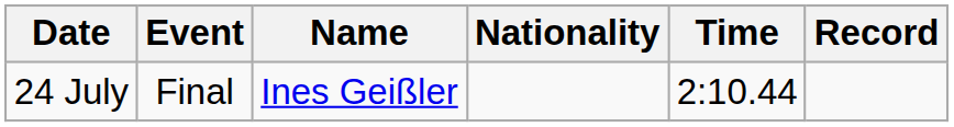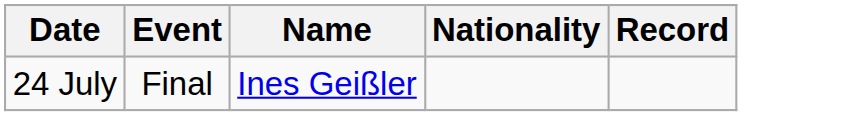- column: Time | 2:10.44
